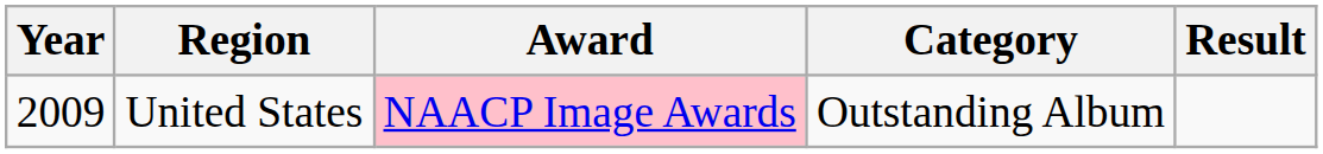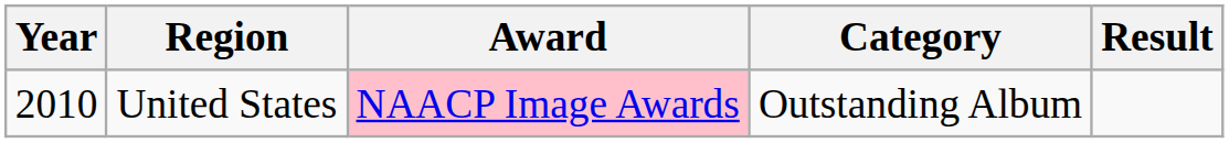United States | Year: 2009 -> 2010
